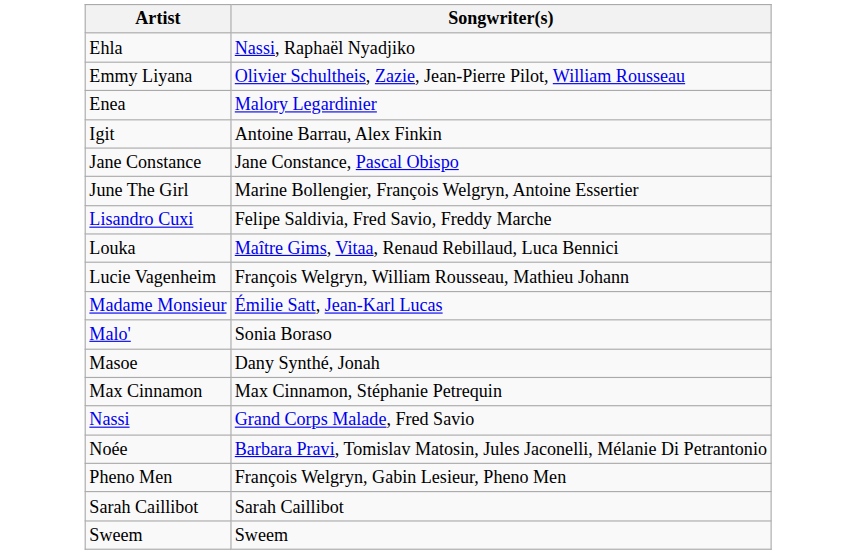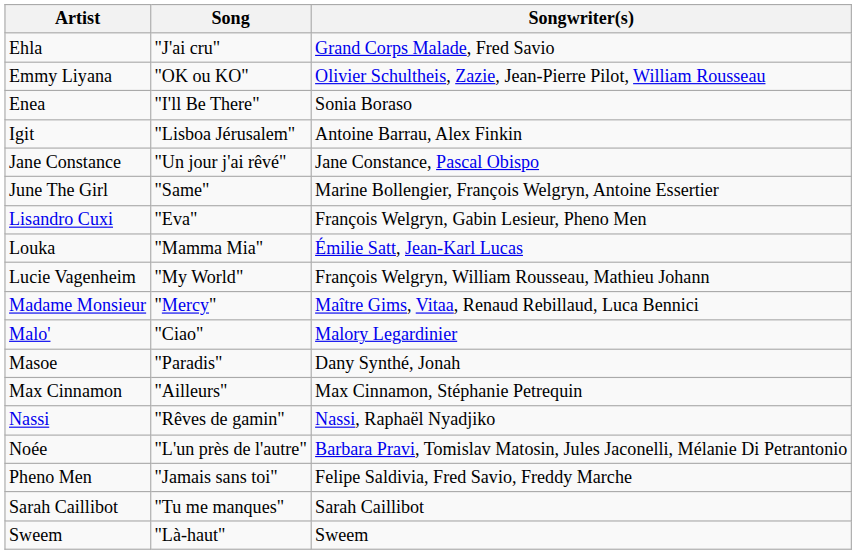+ column: Song | "J'ai cru" | "OK ou KO" | "I'll Be There" | "Lisboa Jérusalem" | "Un jour j'ai rêvé" | "Same" | "Eva" | "Mamma Mia" | "My World" | "Mercy" | "Ciao" | "Paradis" | "Ailleurs" | "Rêves de gamin" | "L'un près de l'autre" | "Jamais sans toi" | "Tu me manques" | "Là-haut"
Ehla | Songwriter(s): Nassi, Raphaël Nyadjiko -> Grand Corps Malade, Fred Savio
Enea | Songwriter(s): Malory Legardinier -> Sonia Boraso
Lisandro Cuxi | Songwriter(s): Felipe Saldivia, Fred Savio, Freddy Marche -> François Welgryn, Gabin Lesieur, Pheno Men
Louka | Songwriter(s): Maître Gims, Vitaa, Renaud Rebillaud, Luca Bennici -> Émilie Satt, Jean-Karl Lucas
Madame Monsieur | Songwriter(s): Émilie Satt, Jean-Karl Lucas -> Maître Gims, Vitaa, Renaud Rebillaud, Luca Bennici
Malo' | Songwriter(s): Sonia Boraso -> Malory Legardinier
Nassi | Songwriter(s): Grand Corps Malade, Fred Savio -> Nassi, Raphaël Nyadjiko
Pheno Men | Songwriter(s): François Welgryn, Gabin Lesieur, Pheno Men -> Felipe Saldivia, Fred Savio, Freddy Marche
